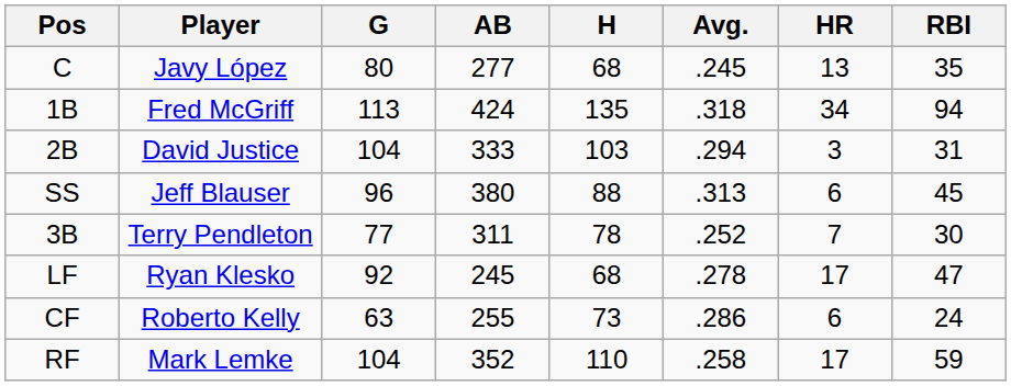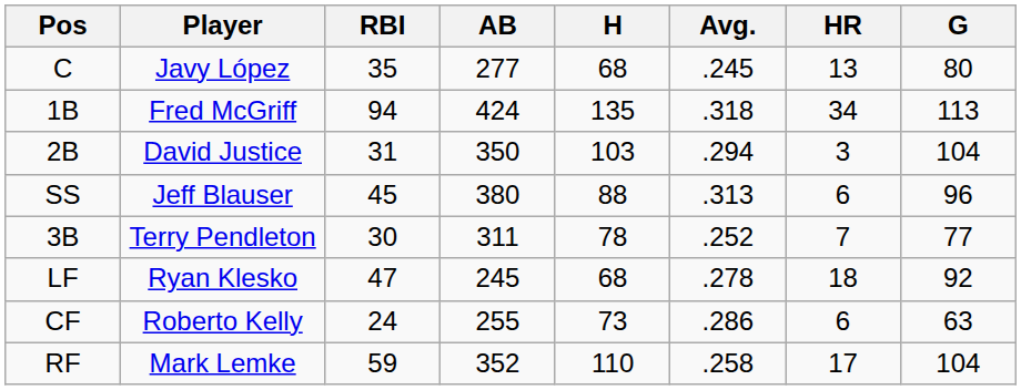columns swapped: G <-> RBI
2B | AB: 333 -> 350
LF | HR: 17 -> 18
